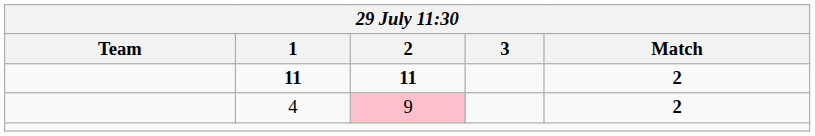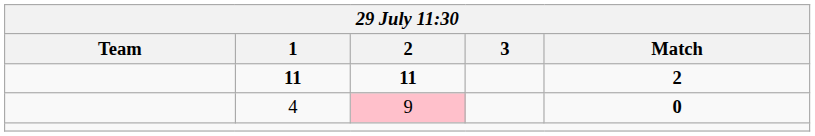4 | Match: 2 -> 0
